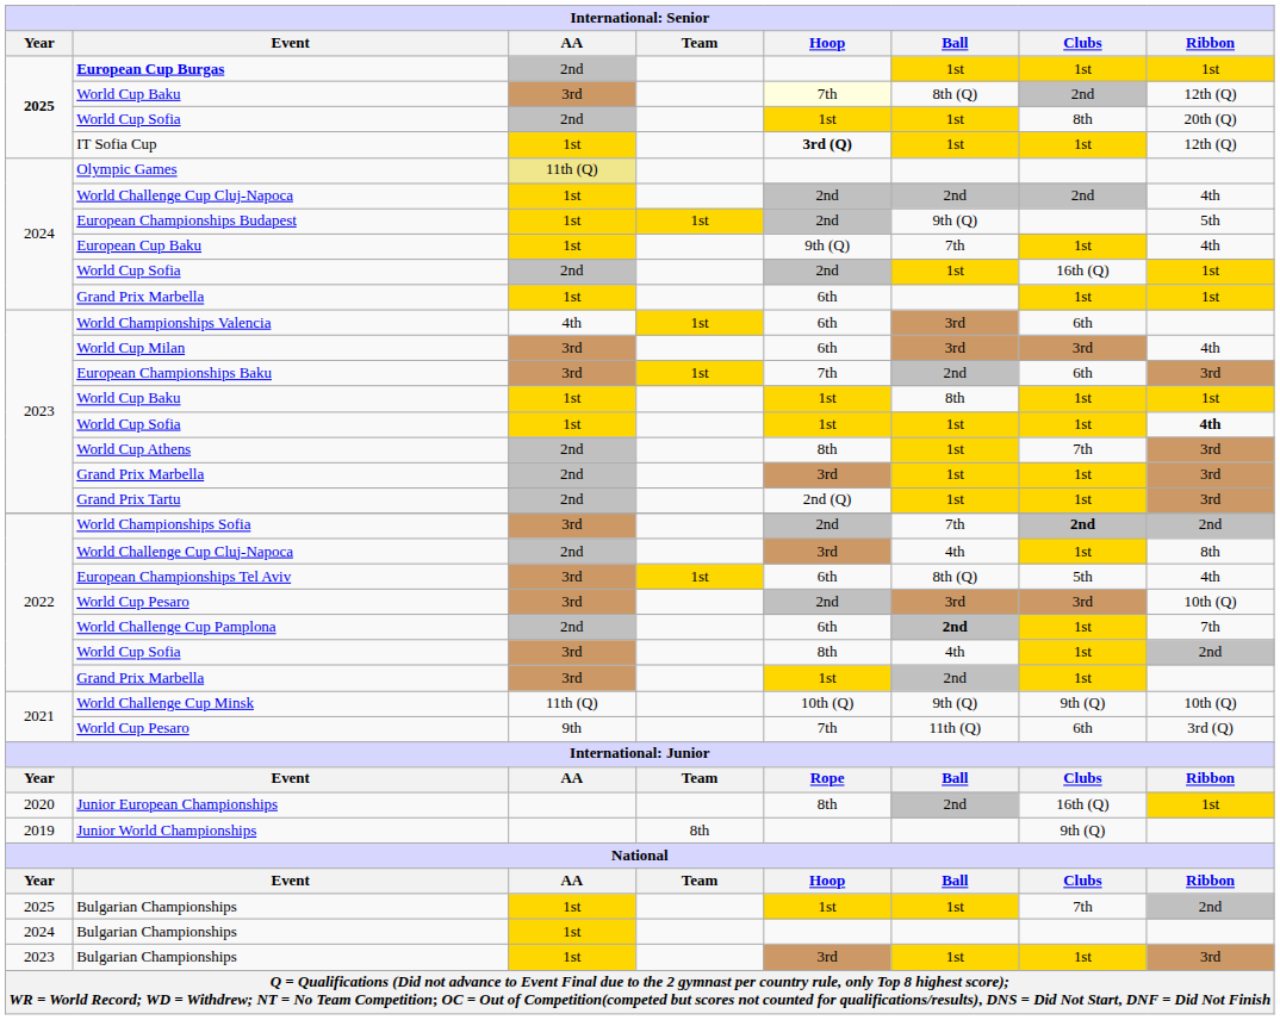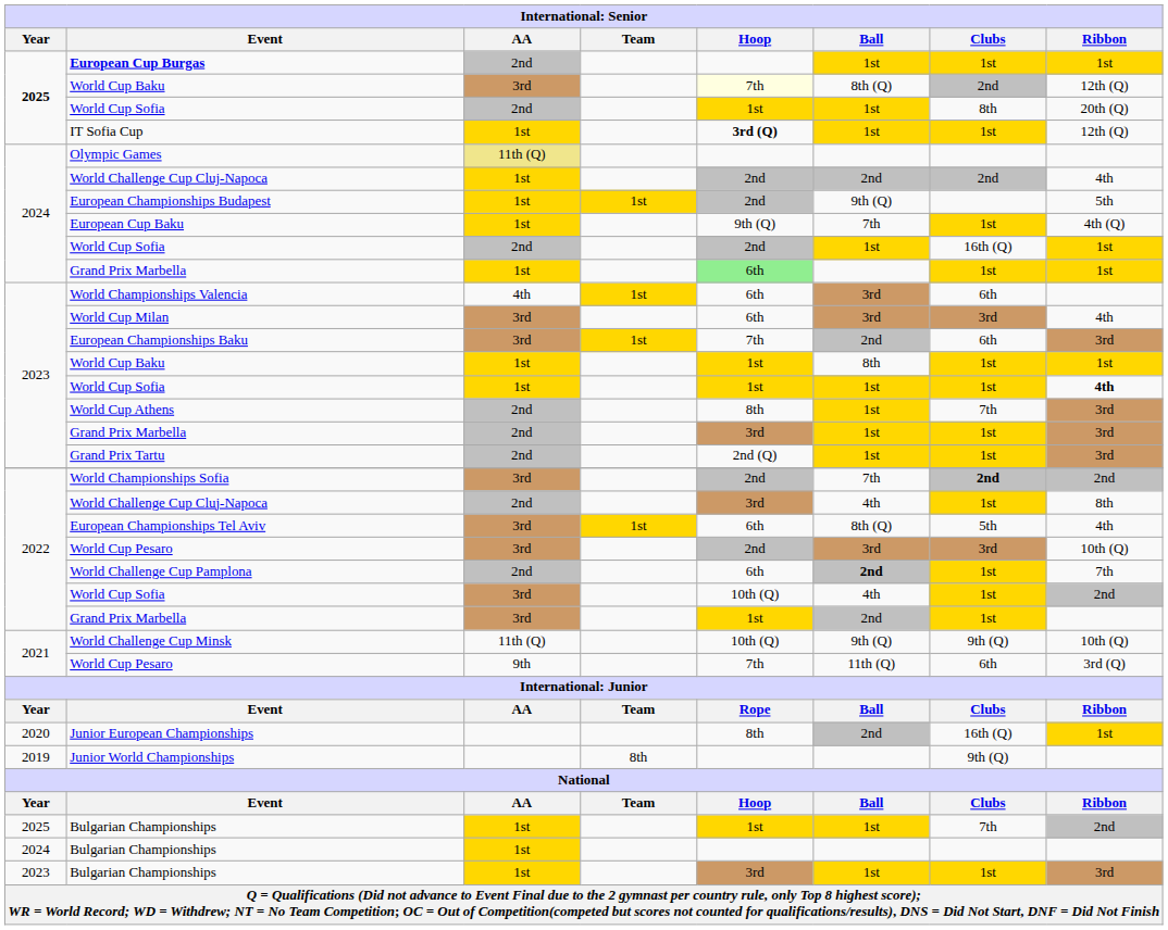European Cup Baku | Ribbon: 4th -> 4th (Q)
2024 / Grand Prix Marbella | Hoop: no background -> lightgreen background
2022 / World Cup Sofia | Hoop: 8th -> 10th (Q)
